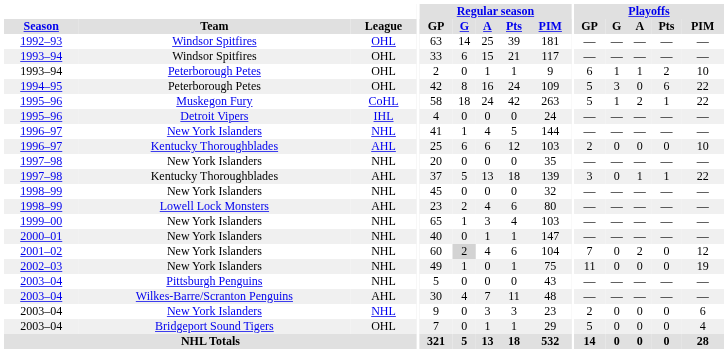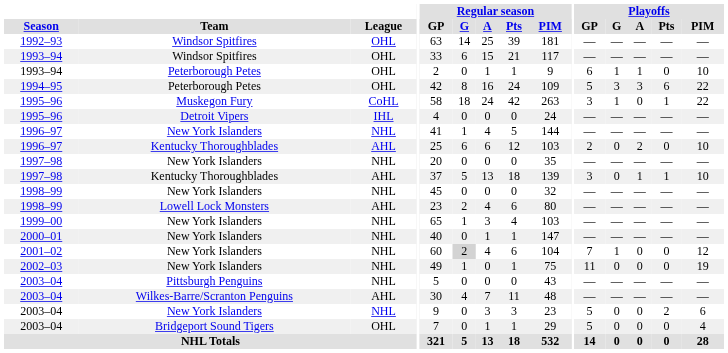1993–94 / Peterborough Petes | Playoffs / Pts: 2 -> 0
1994–95 | Playoffs / A: 0 -> 3
1995–96 / Muskegon Fury | Playoffs / GP: 5 -> 3
1995–96 / Muskegon Fury | Playoffs / A: 2 -> 0
1996–97 / Kentucky Thoroughblades | Playoffs / A: 0 -> 2
1997–98 / Kentucky Thoroughblades | Playoffs / PIM: 22 -> 10
2001–02 | Playoffs / G: 0 -> 1
2001–02 | Playoffs / A: 2 -> 0
2003–04 / New York Islanders | Playoffs / GP: 2 -> 5
2003–04 / New York Islanders | Playoffs / Pts: 0 -> 2
